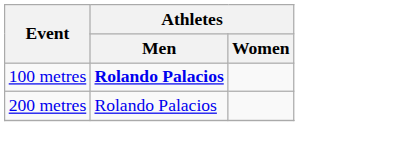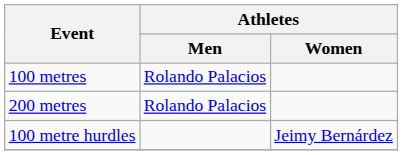100 metres | Athletes / Men: bold -> normal
+ row: 100 metre hurdles | Jeimy Bernárdez
